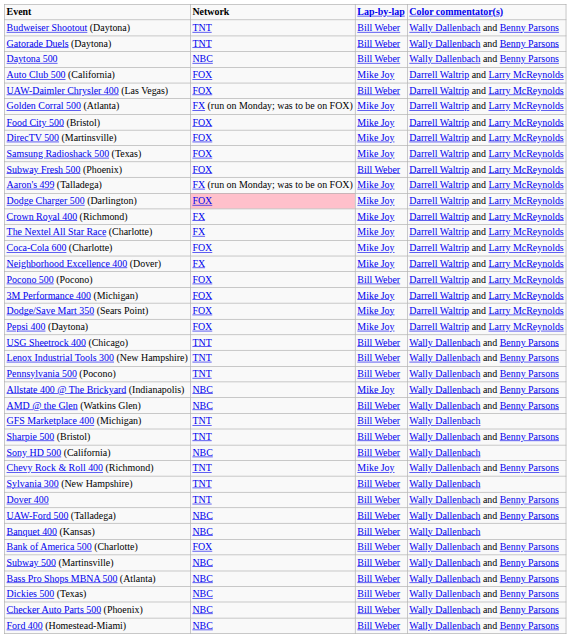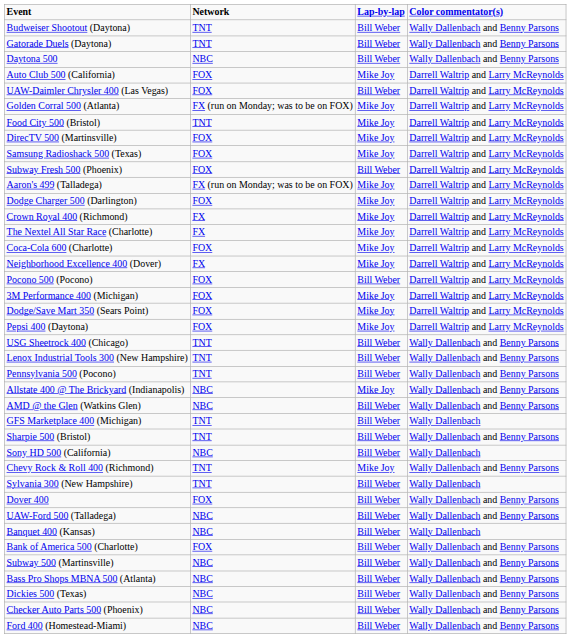Food City 500 (Bristol) | Network: FOX -> TNT
Dodge Charger 500 (Darlington) | Network: pink background -> no background
Dover 400 | Network: TNT -> FOX
